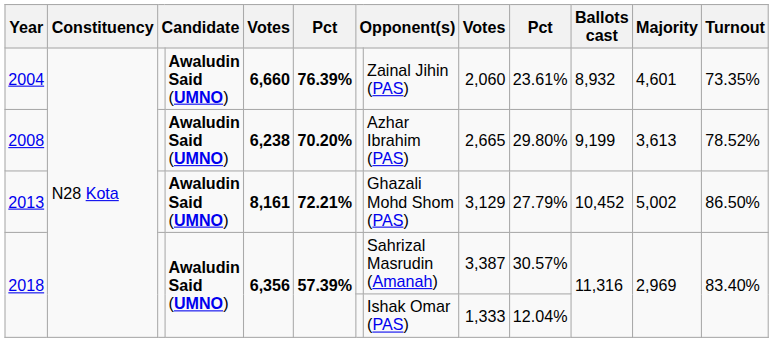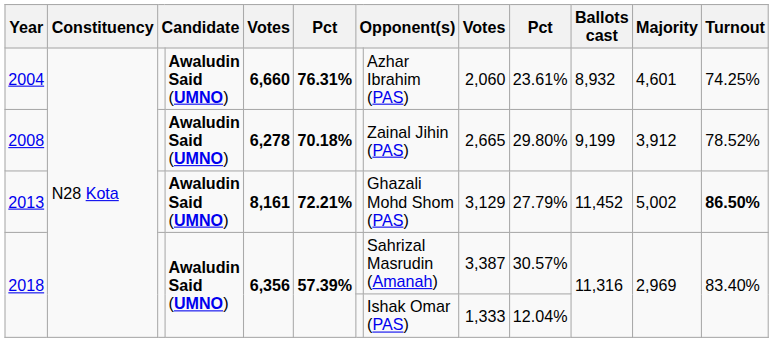2004 | column 6: 76.39% -> 76.31%
2004 | column 8: Zainal Jihin (PAS) -> Azhar Ibrahim (PAS)
2004 | Turnout: 73.35% -> 74.25%
2008 | column 5: 6,238 -> 6,278
2008 | column 6: 70.20% -> 70.18%
2008 | column 8: Azhar Ibrahim (PAS) -> Zainal Jihin (PAS)
2008 | Majority: 3,613 -> 3,912
2013 | Ballots cast: 10,452 -> 11,452
2013 | Turnout: normal -> bold
